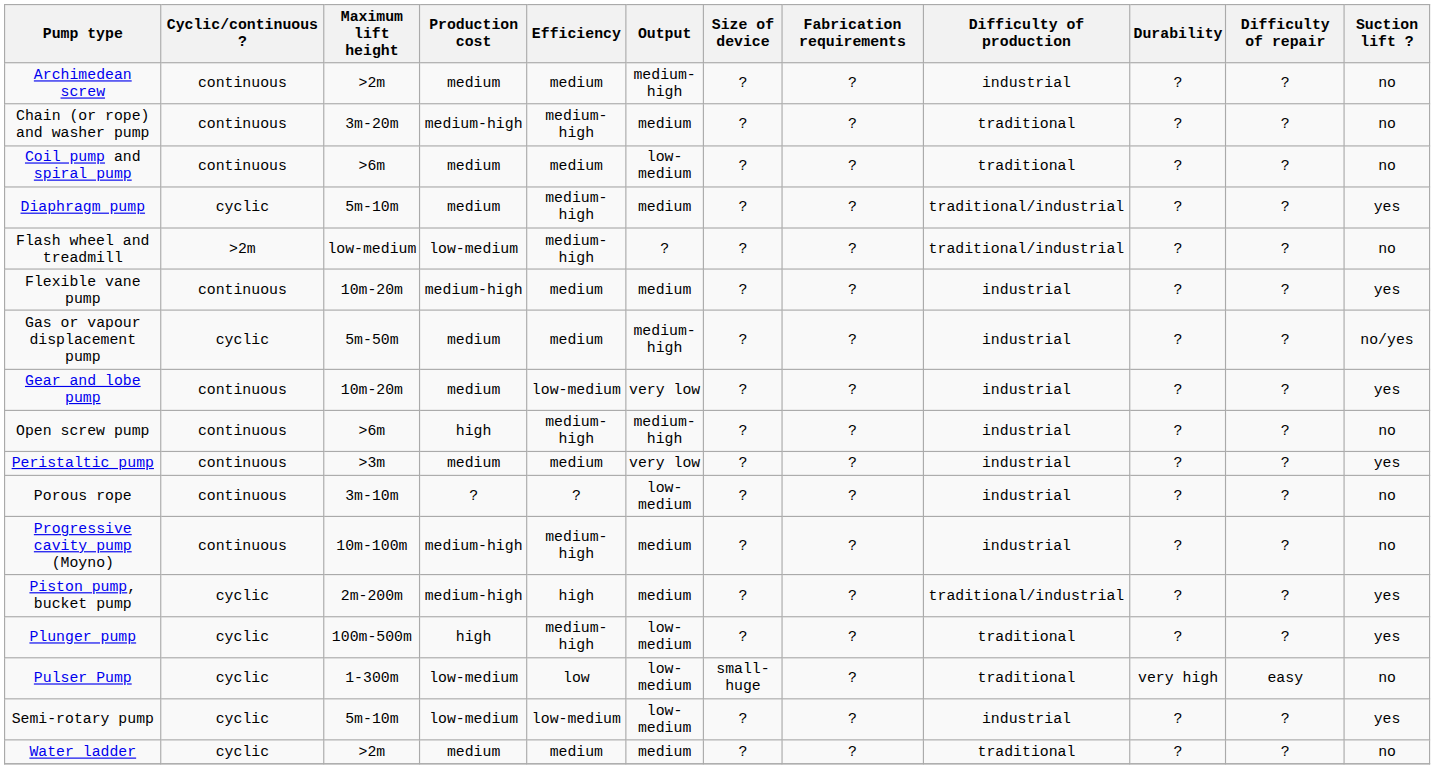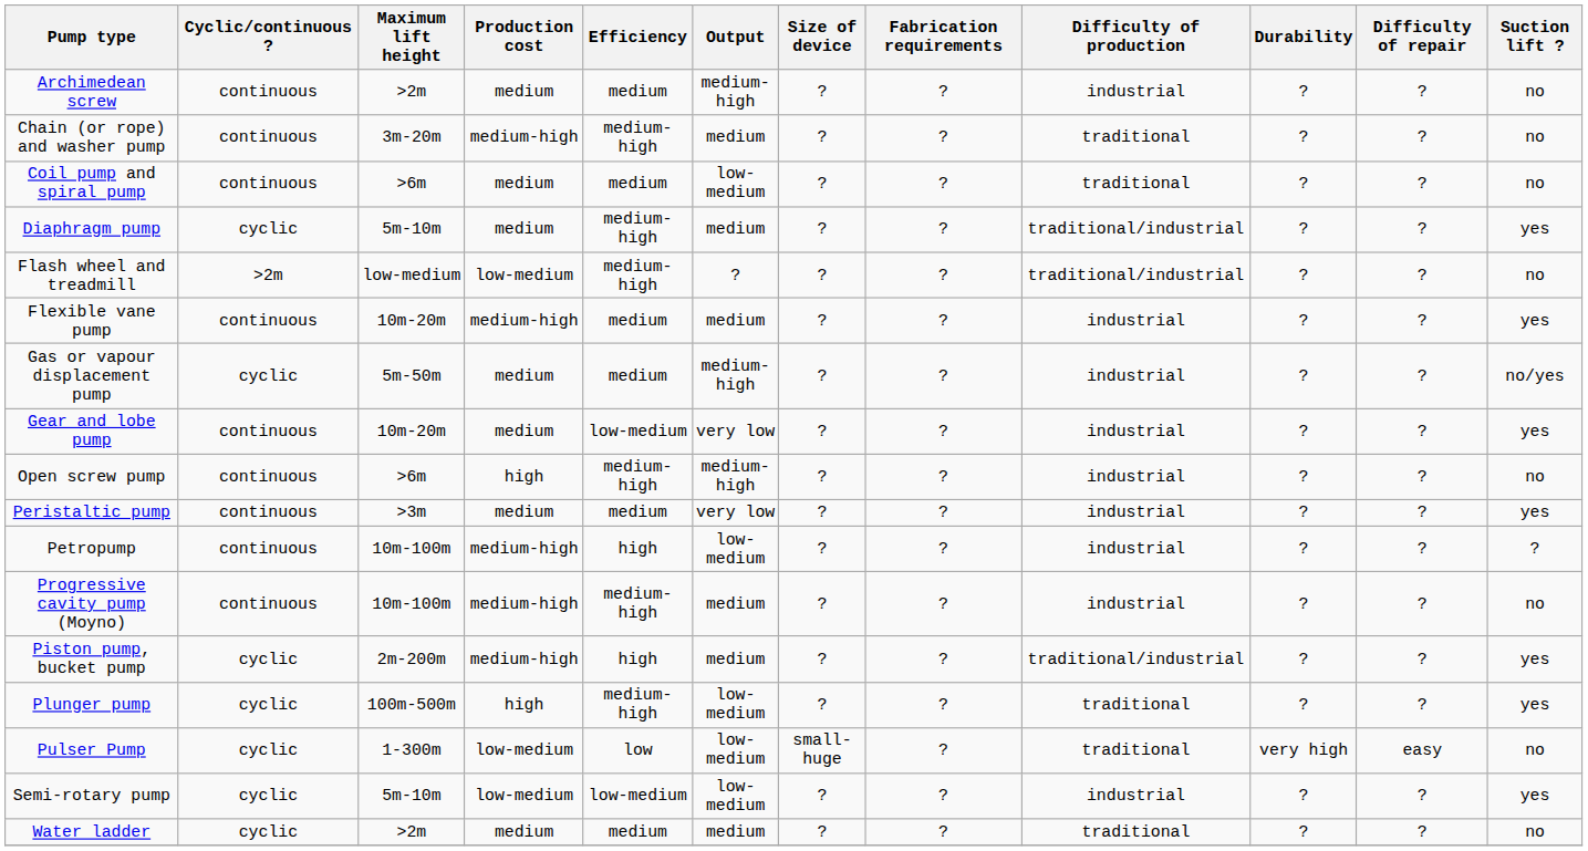+ row: Petropump | continuous | 10m-100m | medium-high | high | low-medium | ? | ? | industrial | ? | ? | ?
- row: Porous rope | continuous | 3m-10m | ? | ? | low-medium | ? | ? | industrial | ? | ? | no
